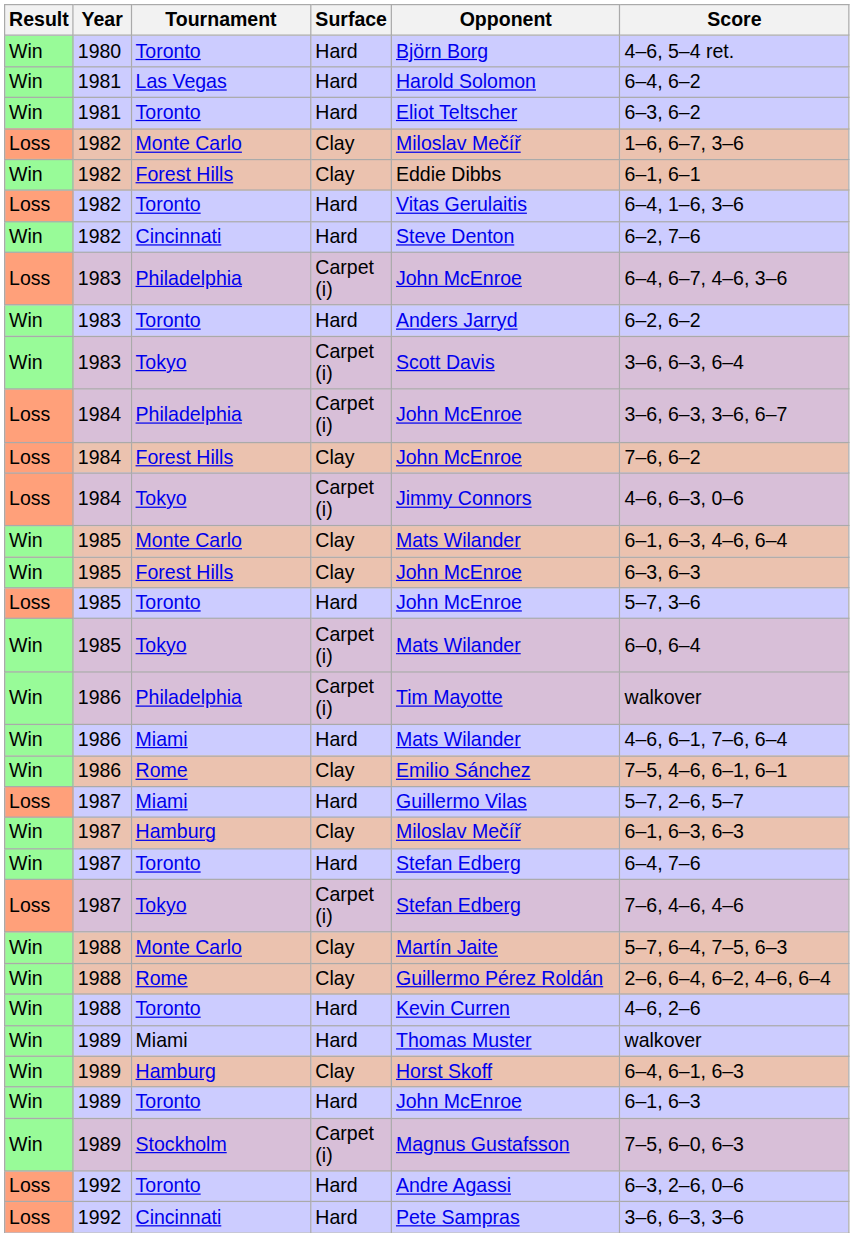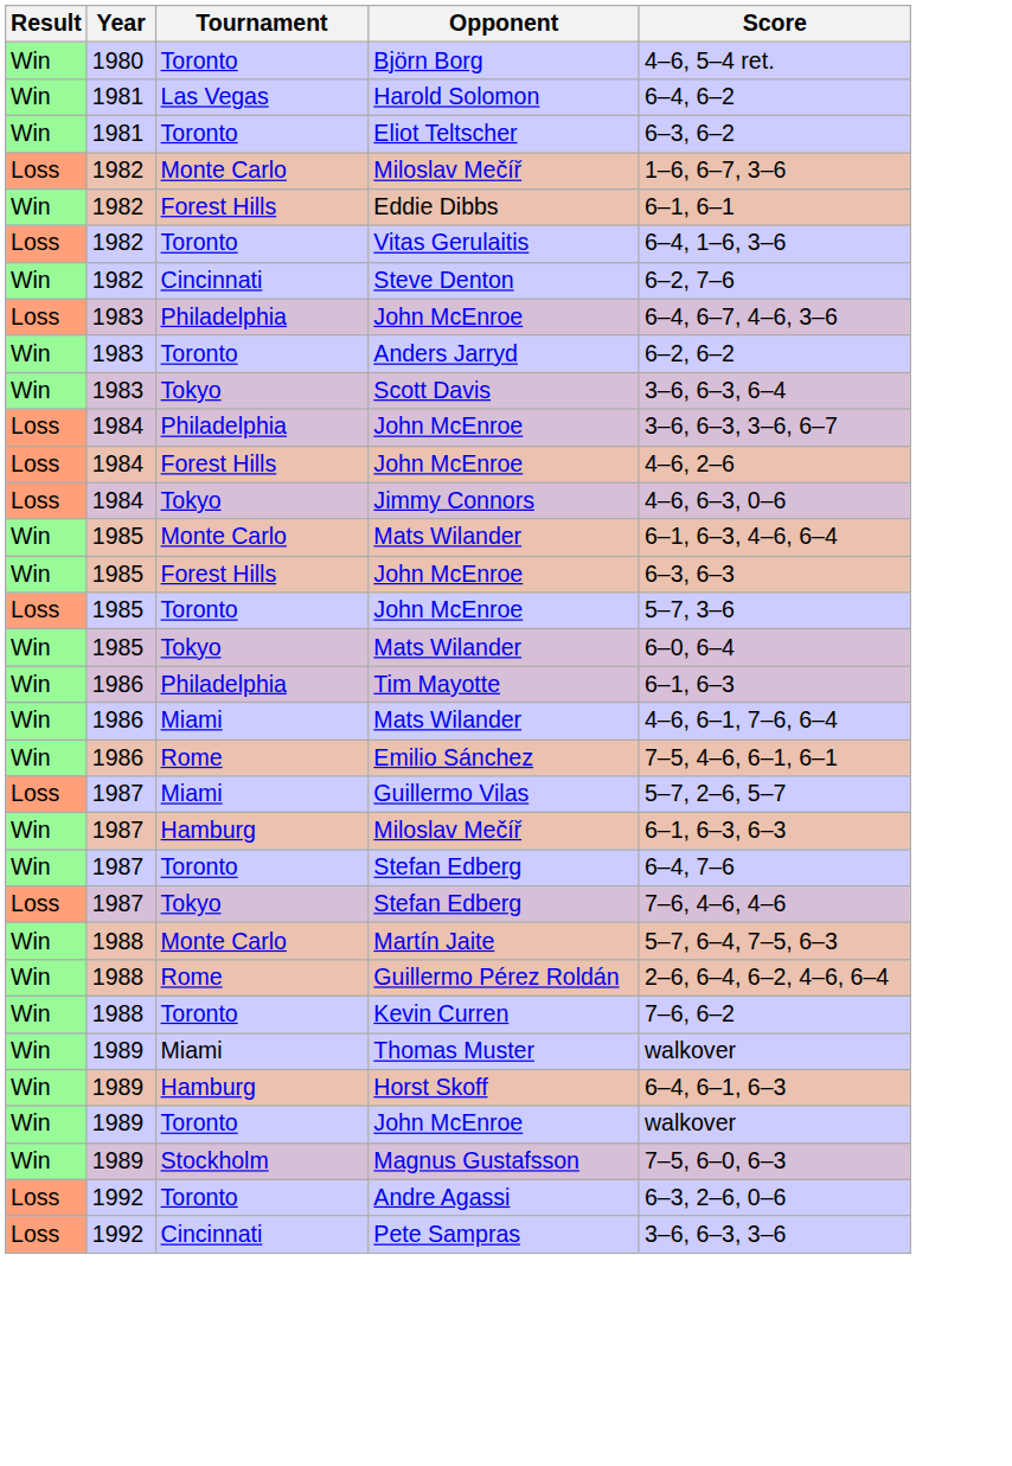- column: Surface | Hard | Hard | Hard | Clay | Clay | Hard | Hard | Carpet (i) | Hard | Carpet (i) | Carpet (i) | Clay | Carpet (i) | Clay | Clay | Hard | Carpet (i) | Carpet (i) | Hard | Clay | Hard | Clay | Hard | Carpet (i) | Clay | Clay | Hard | Hard | Clay | Hard | Carpet (i) | Hard | Hard
1984 / Forest Hills | Score: 7–6, 6–2 -> 4–6, 2–6
1986 / Philadelphia | Score: walkover -> 6–1, 6–3
1988 / Toronto | Score: 4–6, 2–6 -> 7–6, 6–2
1989 / Toronto | Score: 6–1, 6–3 -> walkover
